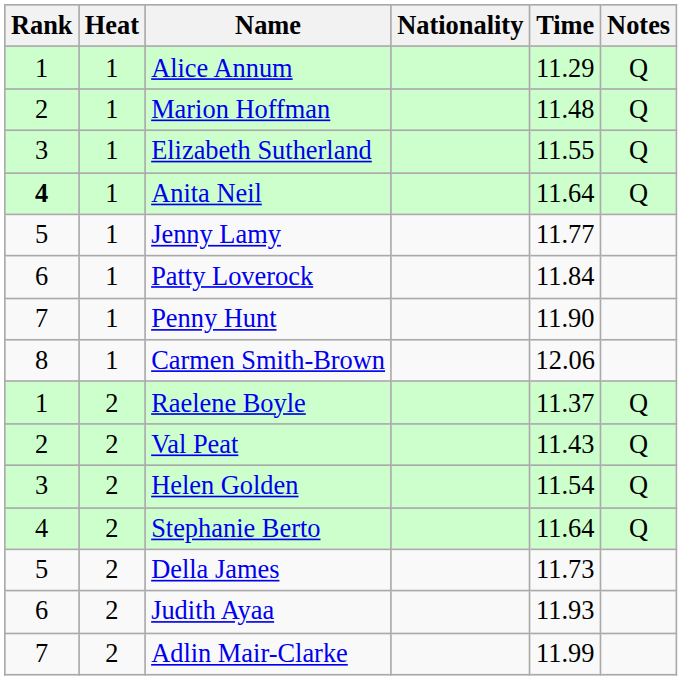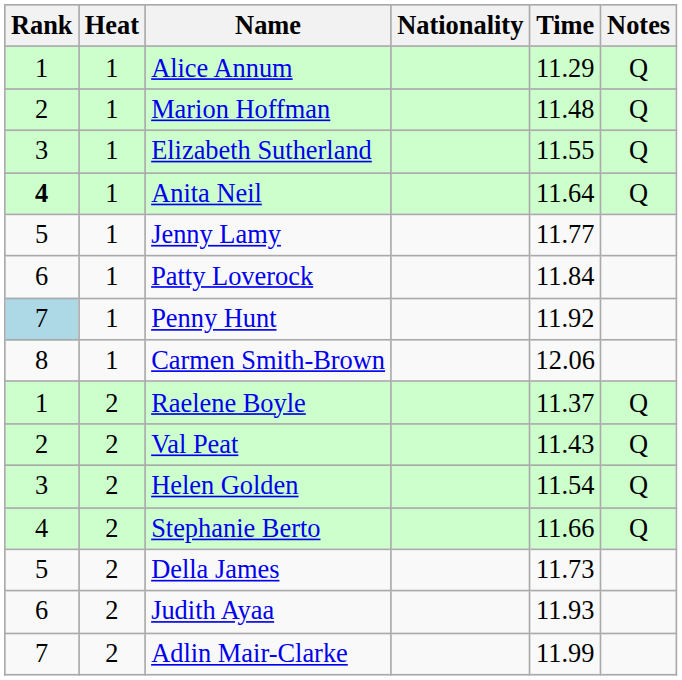Penny Hunt | Rank: no background -> lightblue background
Penny Hunt | Time: 11.90 -> 11.92
Stephanie Berto | Time: 11.64 -> 11.66
